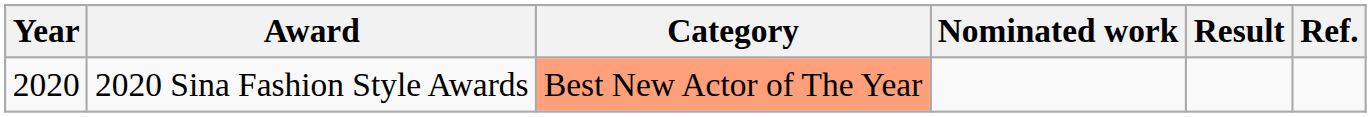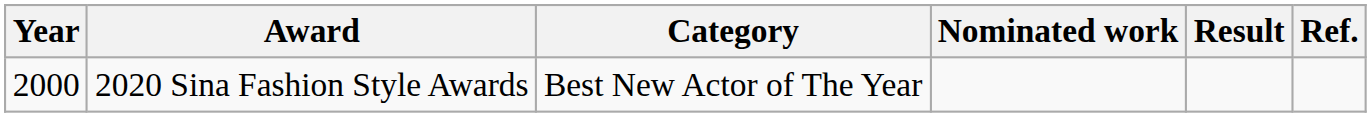2020 Sina Fashion Style Awards | Year: 2020 -> 2000
2020 Sina Fashion Style Awards | Category: lightsalmon background -> no background
